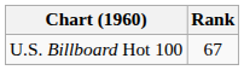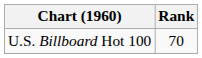U.S. Billboard Hot 100 | Rank: 67 -> 70
